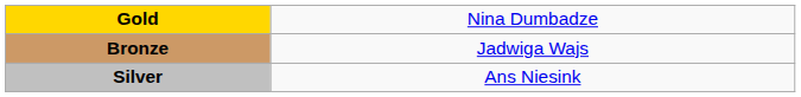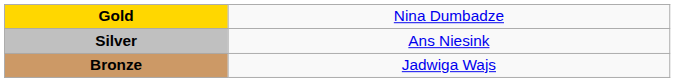rows swapped: Silver <-> Bronze
